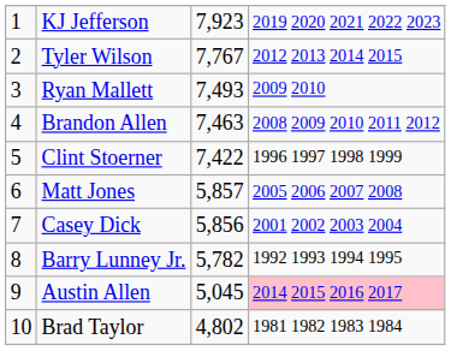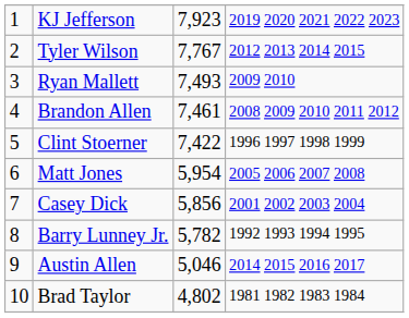Brandon Allen | column 3: 7,463 -> 7,461
Matt Jones | column 3: 5,857 -> 5,954
Austin Allen | column 3: 5,045 -> 5,046
Austin Allen | column 4: pink background -> no background
